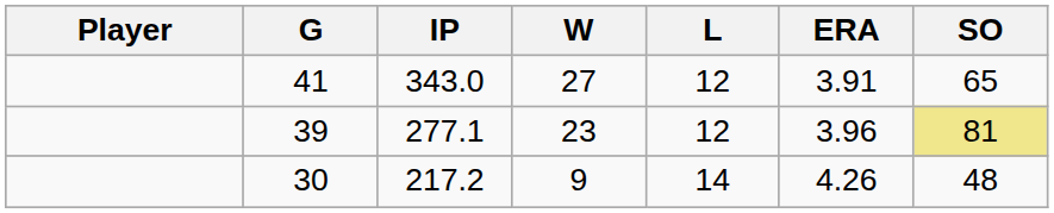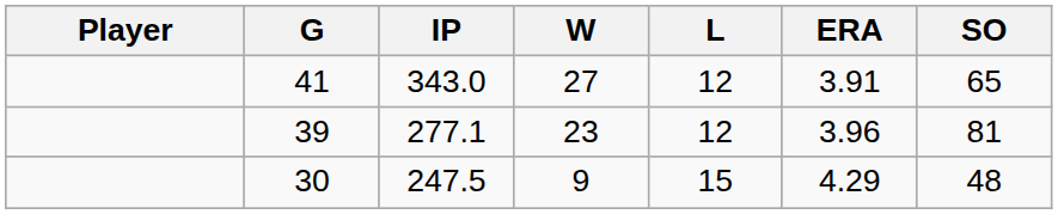39 | SO: khaki background -> no background
30 | IP: 217.2 -> 247.5
30 | L: 14 -> 15
30 | ERA: 4.26 -> 4.29
